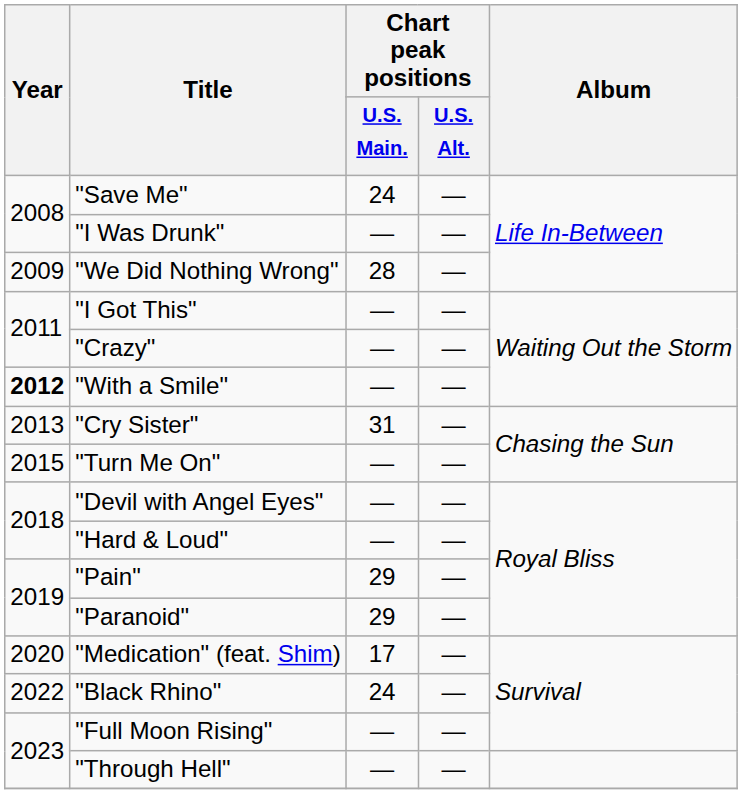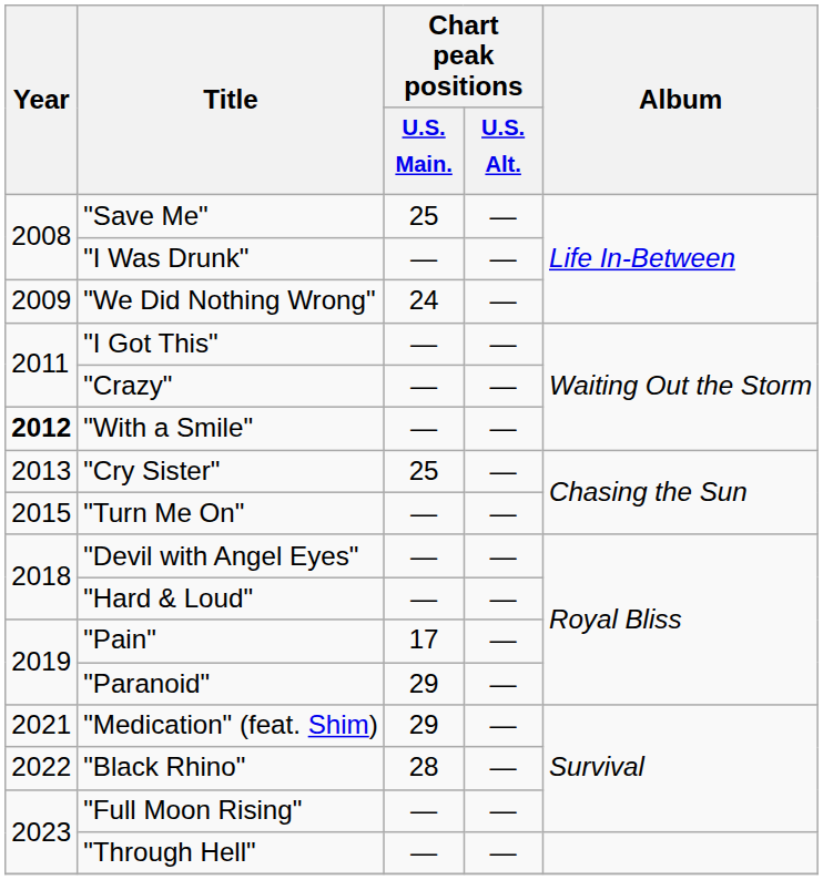"Save Me" | Chart peak positions / U.S. Main.: 24 -> 25
"We Did Nothing Wrong" | Chart peak positions / U.S. Main.: 28 -> 24
"Cry Sister" | Chart peak positions / U.S. Main.: 31 -> 25
"Pain" | Chart peak positions / U.S. Main.: 29 -> 17
"Medication" (feat. Shim) | Year: 2020 -> 2021
"Medication" (feat. Shim) | Chart peak positions / U.S. Main.: 17 -> 29
"Black Rhino" | Chart peak positions / U.S. Main.: 24 -> 28
